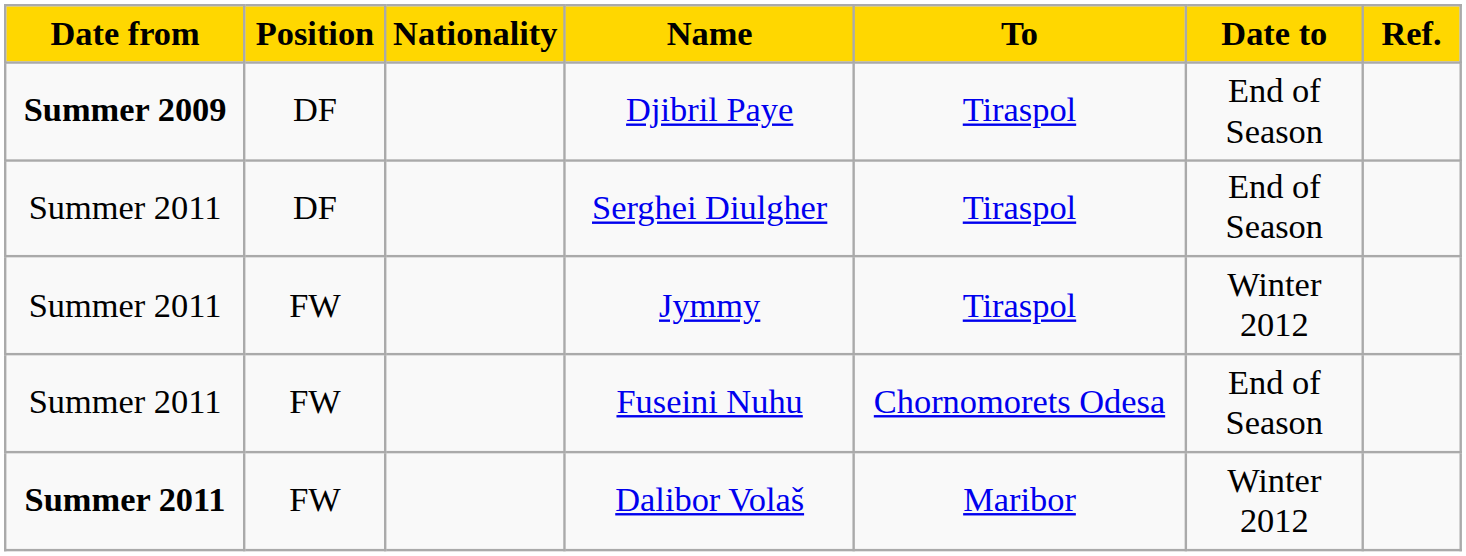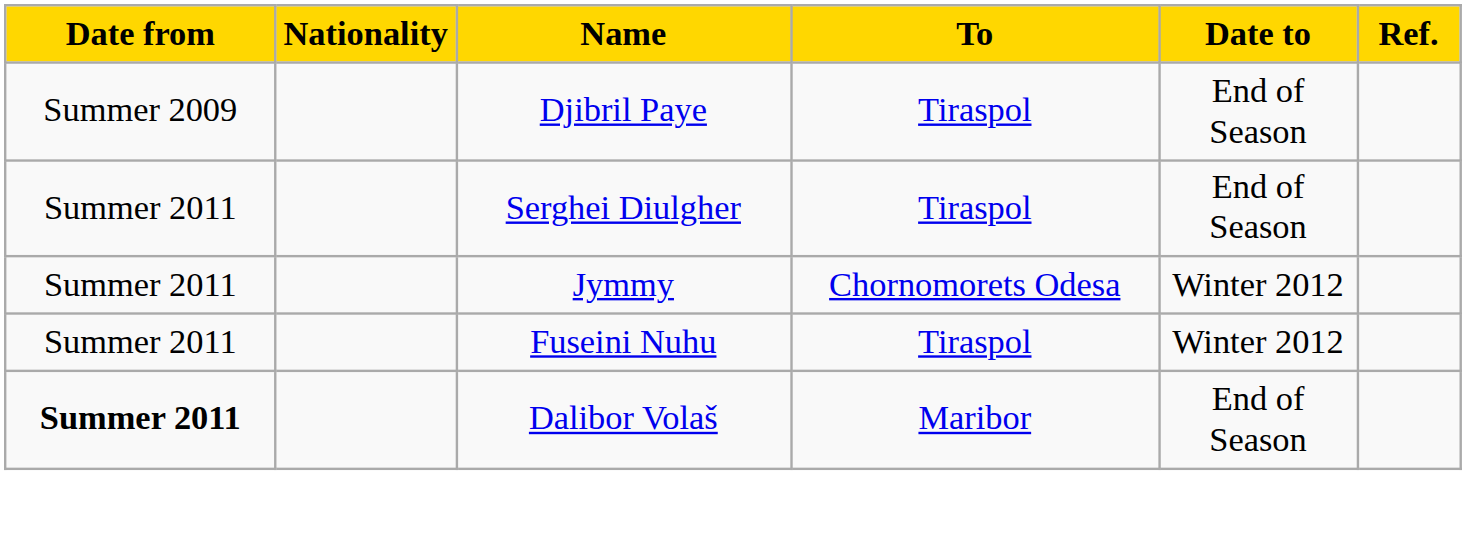- column: Position | DF | DF | FW | FW | FW
Djibril Paye | Date from: bold -> normal
Jymmy | To: Tiraspol -> Chornomorets Odesa
Fuseini Nuhu | To: Chornomorets Odesa -> Tiraspol
Fuseini Nuhu | Date to: End of Season -> Winter 2012
Dalibor Volaš | Date to: Winter 2012 -> End of Season
